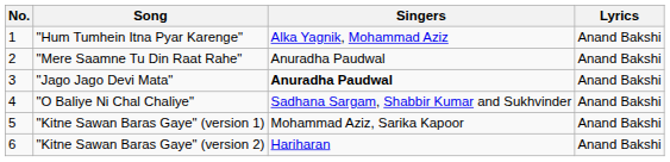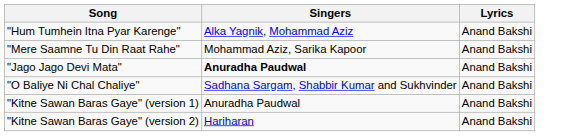- column: No. | 1 | 2 | 3 | 4 | 5 | 6
"Mere Saamne Tu Din Raat Rahe" | Singers: Anuradha Paudwal -> Mohammad Aziz, Sarika Kapoor
"Kitne Sawan Baras Gaye" (version 1) | Singers: Mohammad Aziz, Sarika Kapoor -> Anuradha Paudwal
